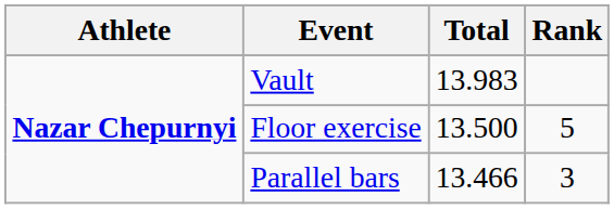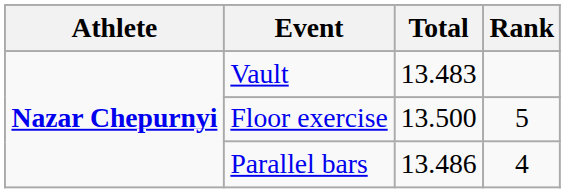Vault | Total: 13.983 -> 13.483
Parallel bars | Total: 13.466 -> 13.486
Parallel bars | Rank: 3 -> 4
